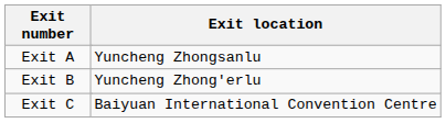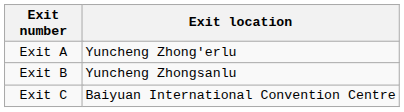Exit A | Exit location: Yuncheng Zhongsanlu -> Yuncheng Zhong'erlu
Exit B | Exit location: Yuncheng Zhong'erlu -> Yuncheng Zhongsanlu
